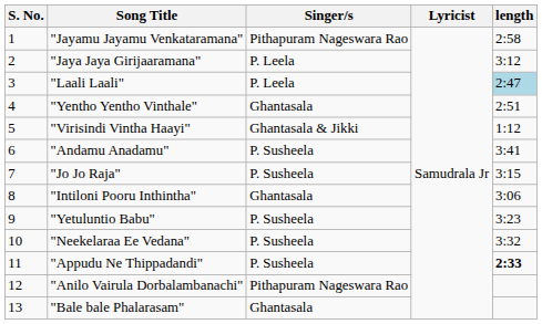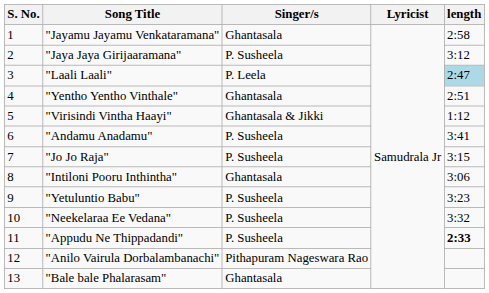"Jayamu Jayamu Venkataramana" | Singer/s: Pithapuram Nageswara Rao -> Ghantasala
"Jaya Jaya Girijaaramana" | Singer/s: P. Leela -> P. Susheela
